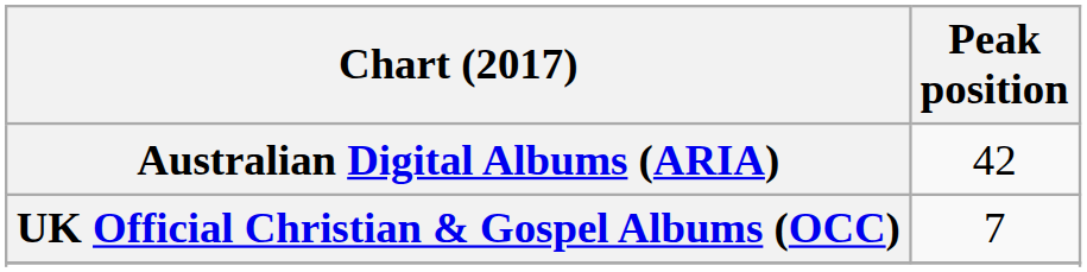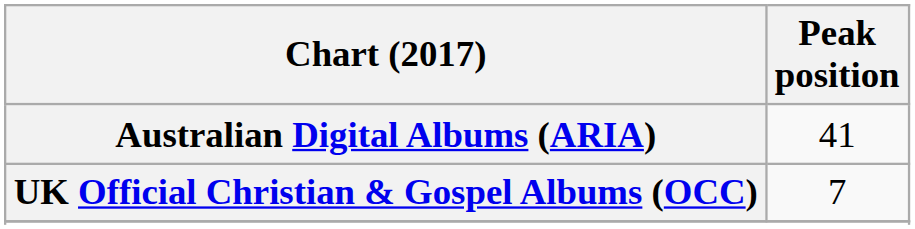Australian Digital Albums (ARIA) | Peak position: 42 -> 41
